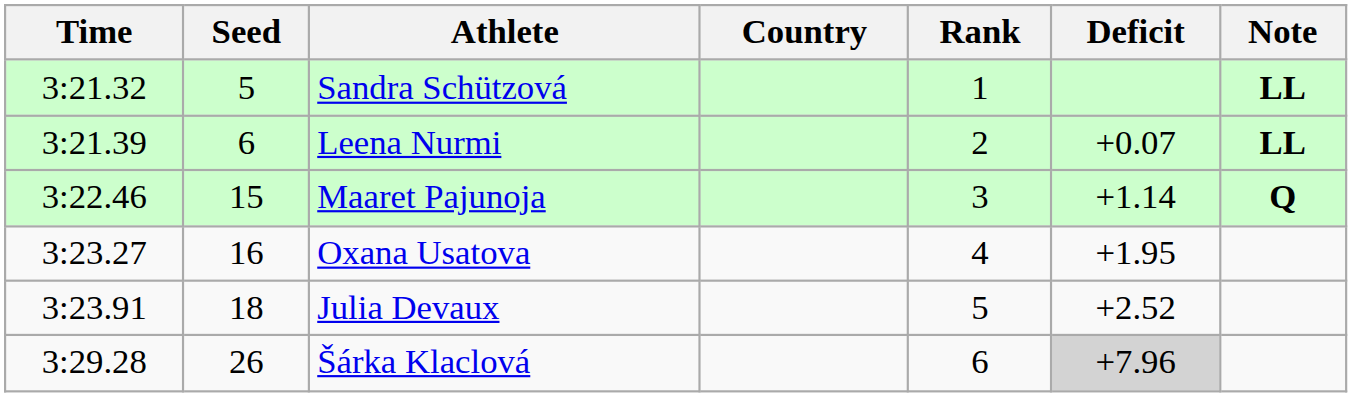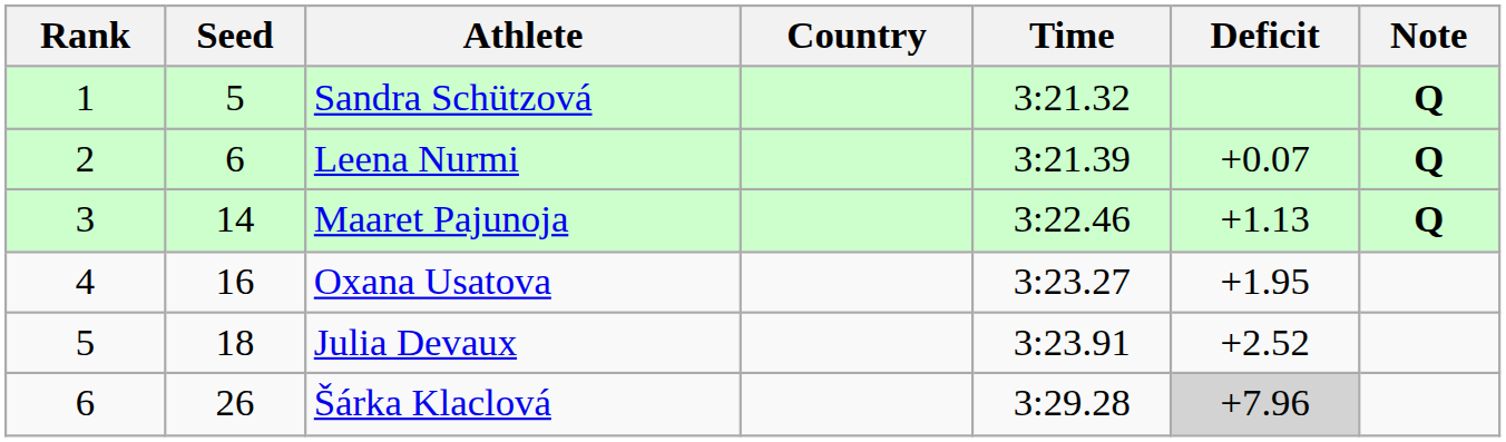columns swapped: Rank <-> Time
Sandra Schützová | Note: LL -> Q
Leena Nurmi | Note: LL -> Q
Maaret Pajunoja | Seed: 15 -> 14
Maaret Pajunoja | Deficit: +1.14 -> +1.13
